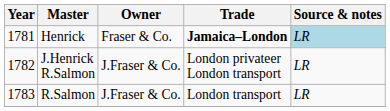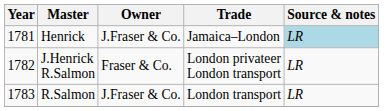Henrick | Owner: Fraser & Co. -> J.Fraser & Co.
Henrick | Trade: bold -> normal
J.Henrick R.Salmon | Owner: J.Fraser & Co. -> Fraser & Co.
